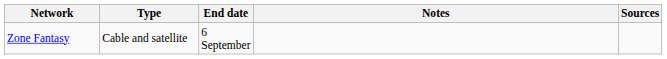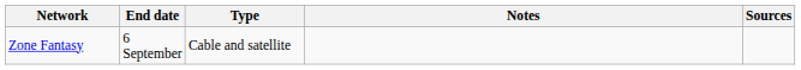columns swapped: Type <-> End date
